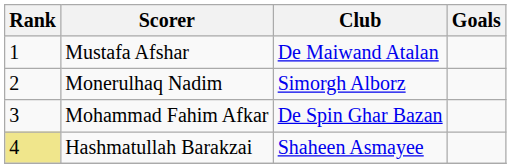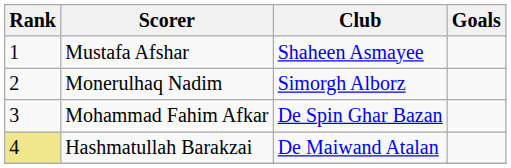Mustafa Afshar | Club: De Maiwand Atalan -> Shaheen Asmayee
Hashmatullah Barakzai | Club: Shaheen Asmayee -> De Maiwand Atalan
